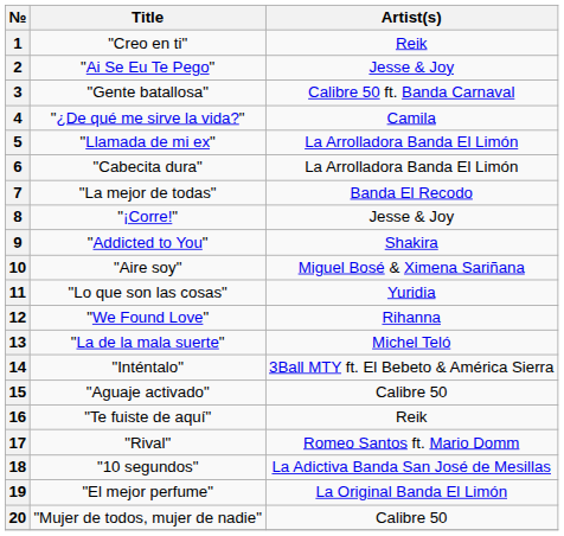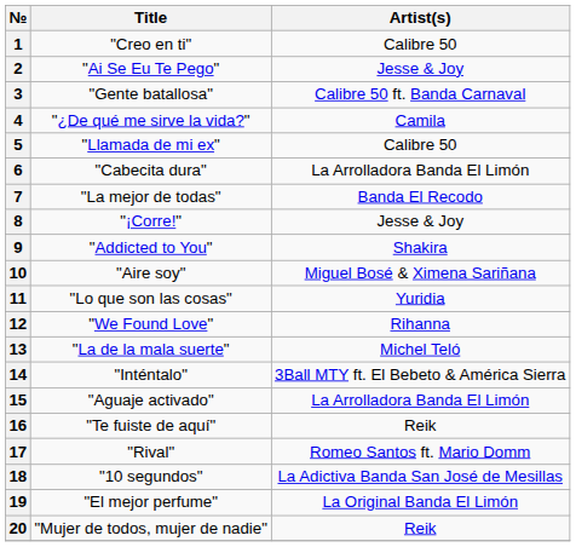1 | Artist(s): Reik -> Calibre 50
5 | Artist(s): La Arrolladora Banda El Limón -> Calibre 50
15 | Artist(s): Calibre 50 -> La Arrolladora Banda El Limón
20 | Artist(s): Calibre 50 -> Reik
